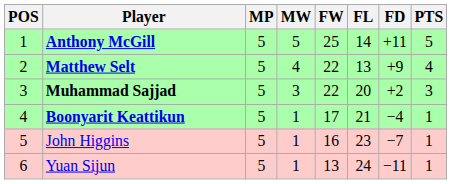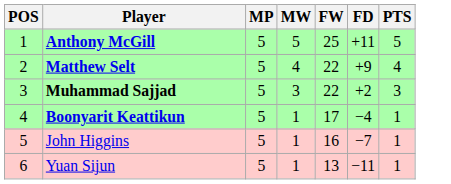- column: FL | 14 | 13 | 20 | 21 | 23 | 24
